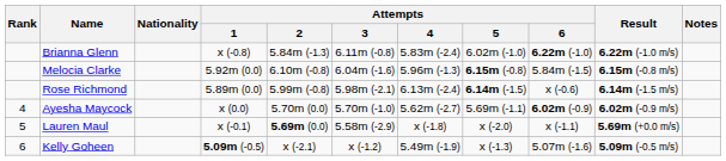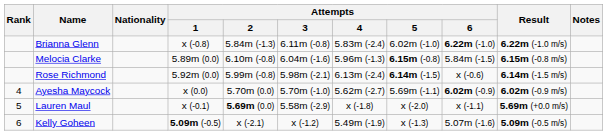Melocia Clarke | Attempts / 1: 5.92m (0.0) -> 5.89m (0.0)
Rose Richmond | Attempts / 1: 5.89m (0.0) -> 5.92m (0.0)
